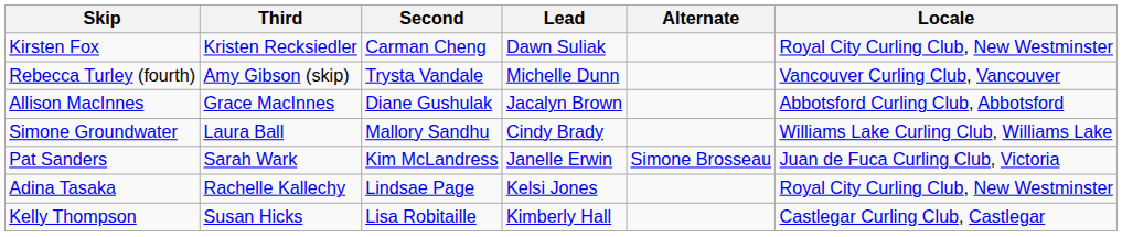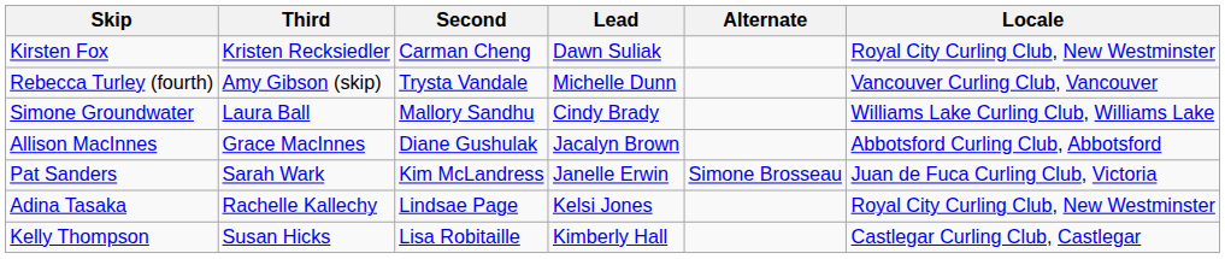rows swapped: Simone Groundwater <-> Allison MacInnes
